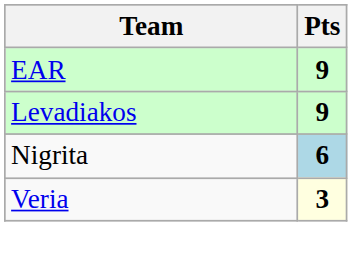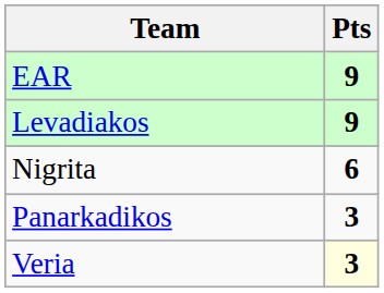Nigrita | Pts: lightblue background -> no background
+ row: Panarkadikos | 3
